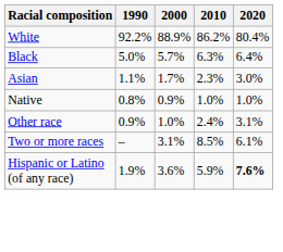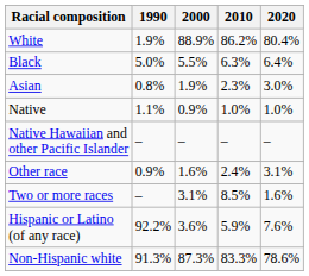White | 1990: 92.2% -> 1.9%
Black | 2000: 5.7% -> 5.5%
Asian | 1990: 1.1% -> 0.8%
Asian | 2000: 1.7% -> 1.9%
Native | 1990: 0.8% -> 1.1%
+ row: Native Hawaiian and other Pacific Islander | – | – | – | –
Other race | 2000: 1.0% -> 1.6%
Two or more races | 2020: 6.1% -> 1.6%
Hispanic or Latino (of any race) | 1990: 1.9% -> 92.2%
Hispanic or Latino (of any race) | 2020: bold -> normal
+ row: Non-Hispanic white | 91.3% | 87.3% | 83.3% | 78.6%
